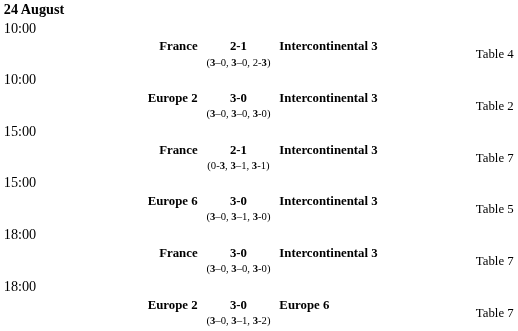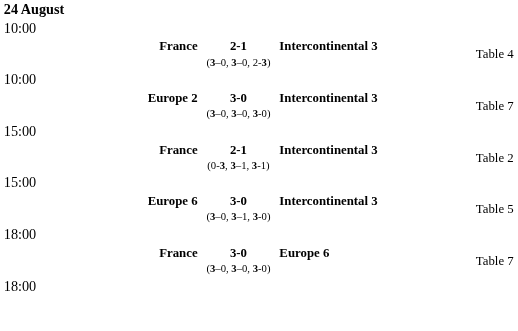Europe 2 / 3-0 (3–0, 3–0, 3-0) | column 4: Table 2 -> Table 7
France / 2-1 (0-3, 3–1, 3-1) | column 4: Table 7 -> Table 2
France / 3-0 (3–0, 3–0, 3-0) | column 3: Intercontinental 3 -> Europe 6
- row: Europe 2 | 3-0 (3–0, 3–1, 3-2) | Europe 6 | Table 7
